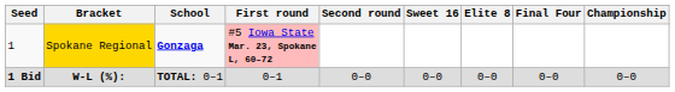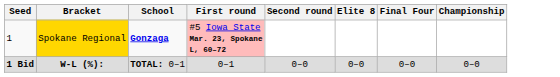- column: Sweet 16 | 0–0
